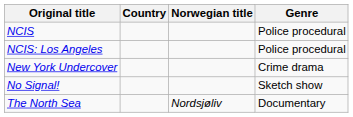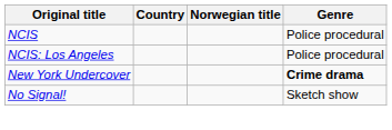New York Undercover | Genre: normal -> bold
- row: The North Sea | Nordsjøliv | Documentary
